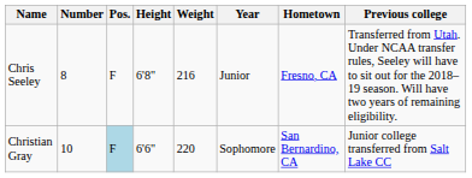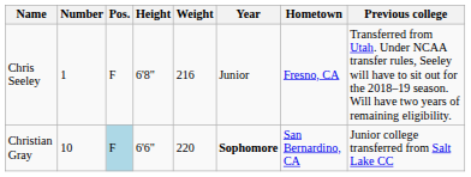Chris Seeley | Number: 8 -> 1
Christian Gray | Year: normal -> bold
